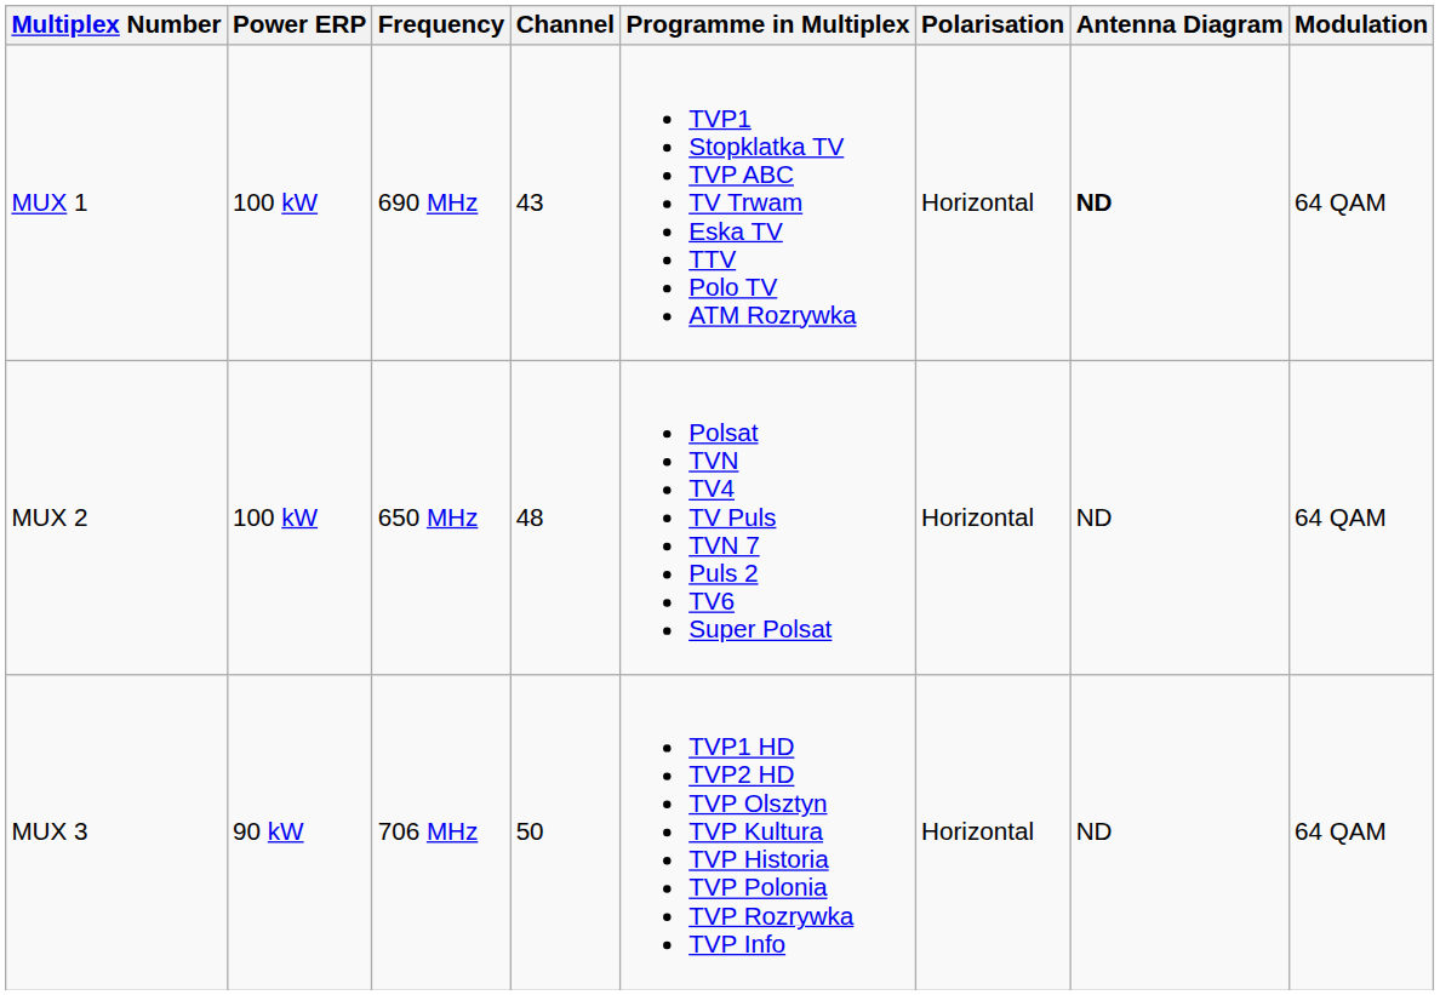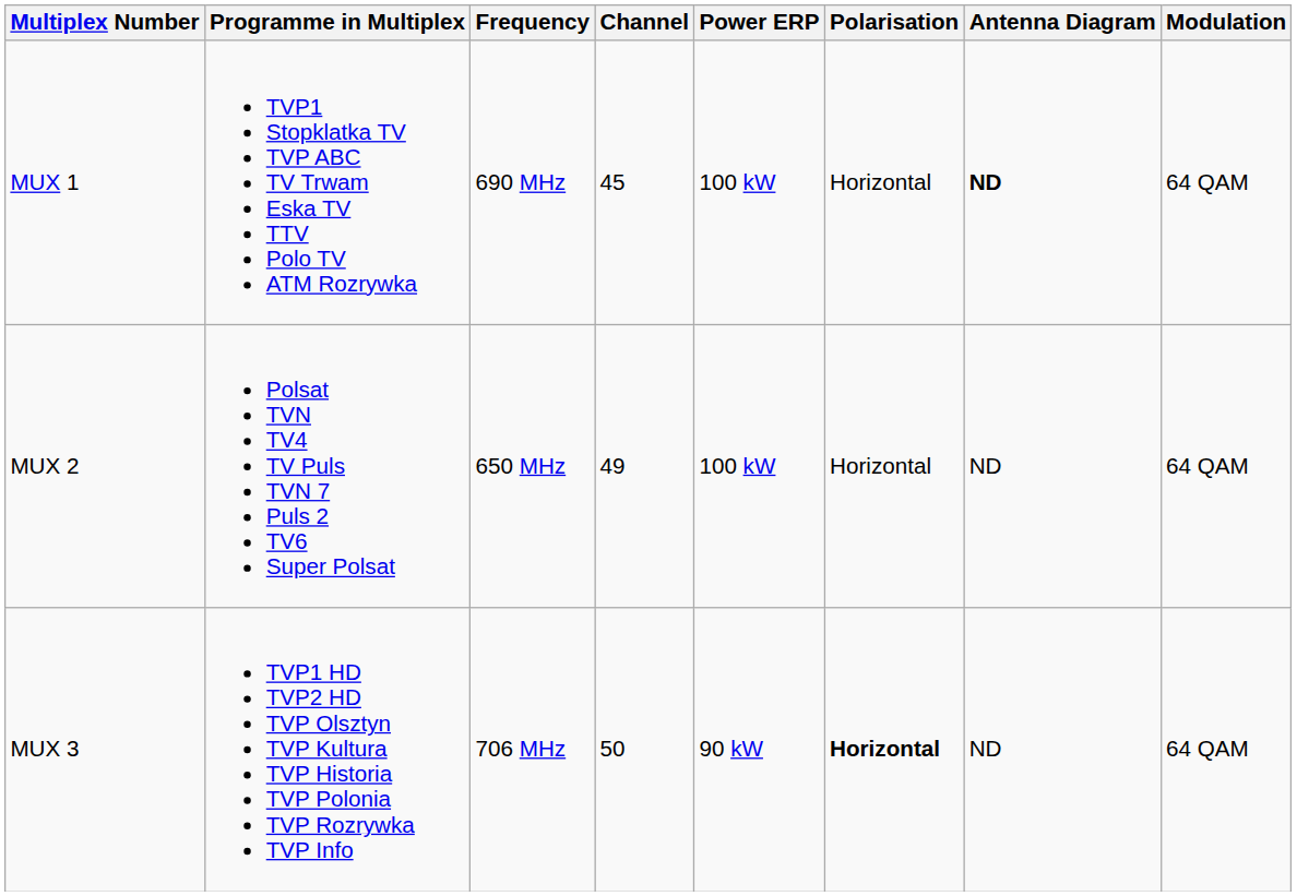columns swapped: Programme in Multiplex <-> Power ERP
MUX 1 | Channel: 43 -> 45
MUX 2 | Channel: 48 -> 49
MUX 3 | Polarisation: normal -> bold
